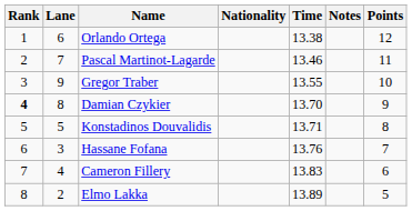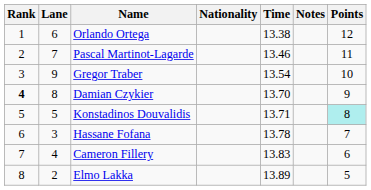Gregor Traber | Time: 13.55 -> 13.54
Konstadinos Douvalidis | Points: no background -> paleturquoise background
Hassane Fofana | Time: 13.76 -> 13.78
